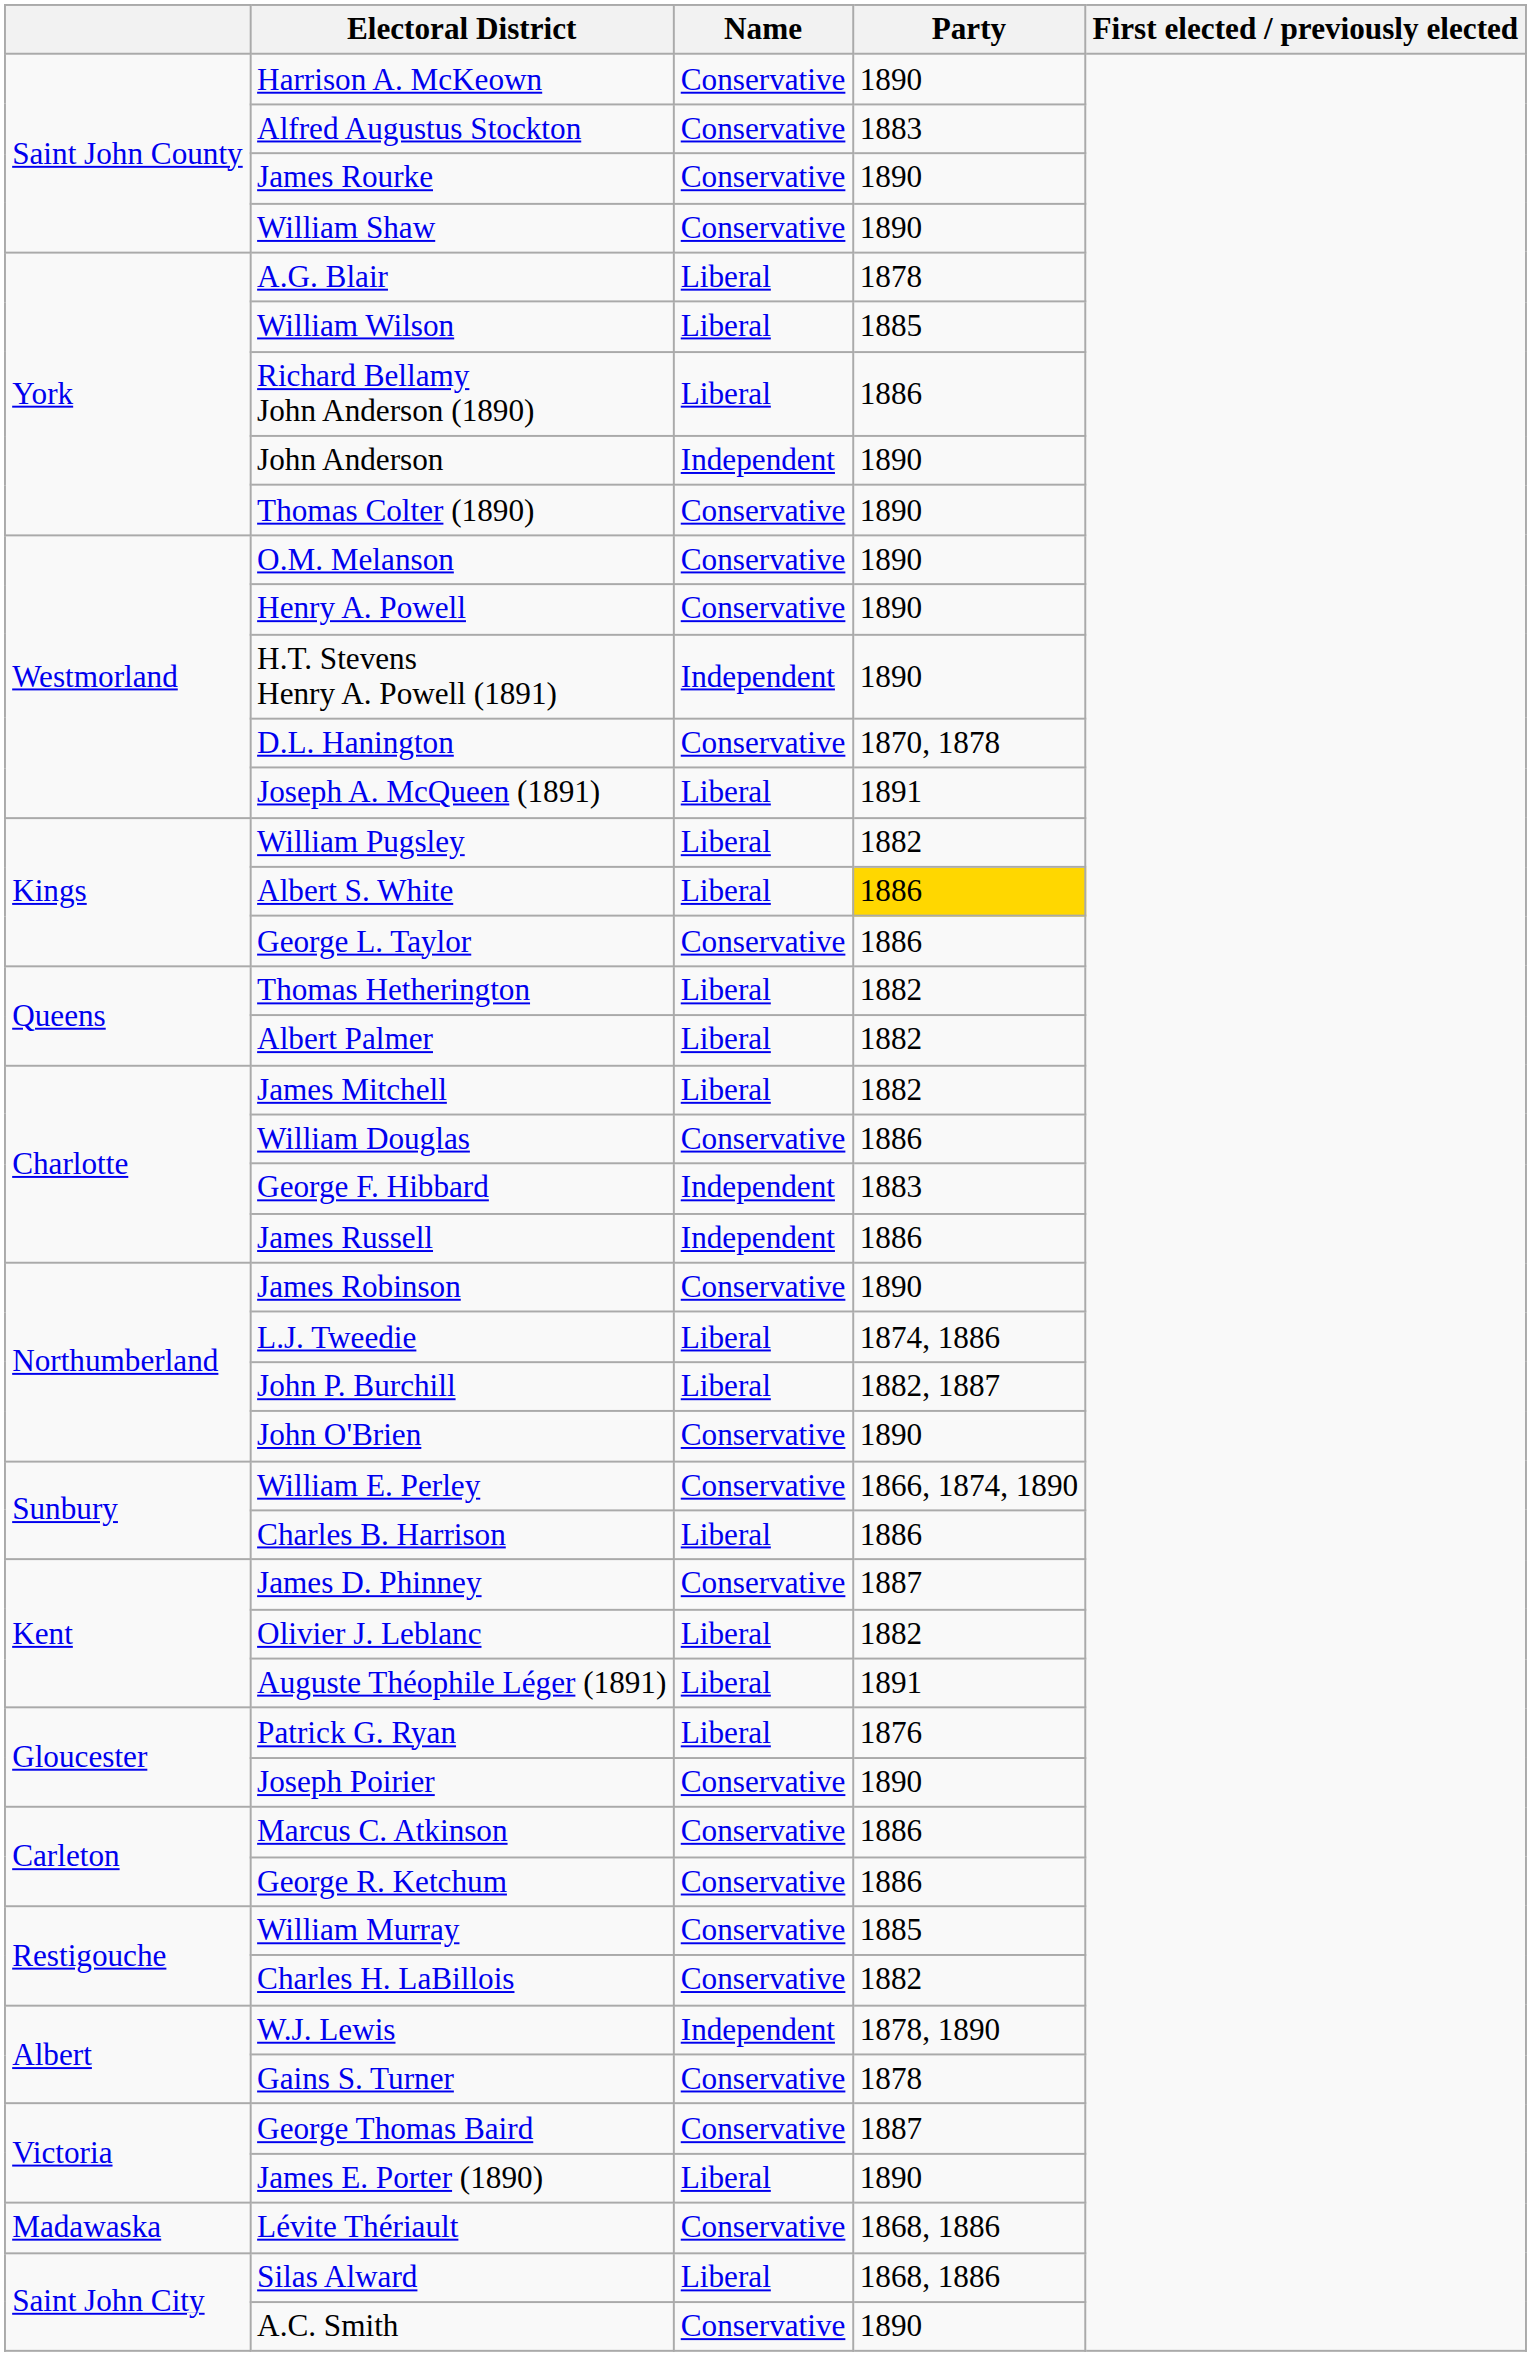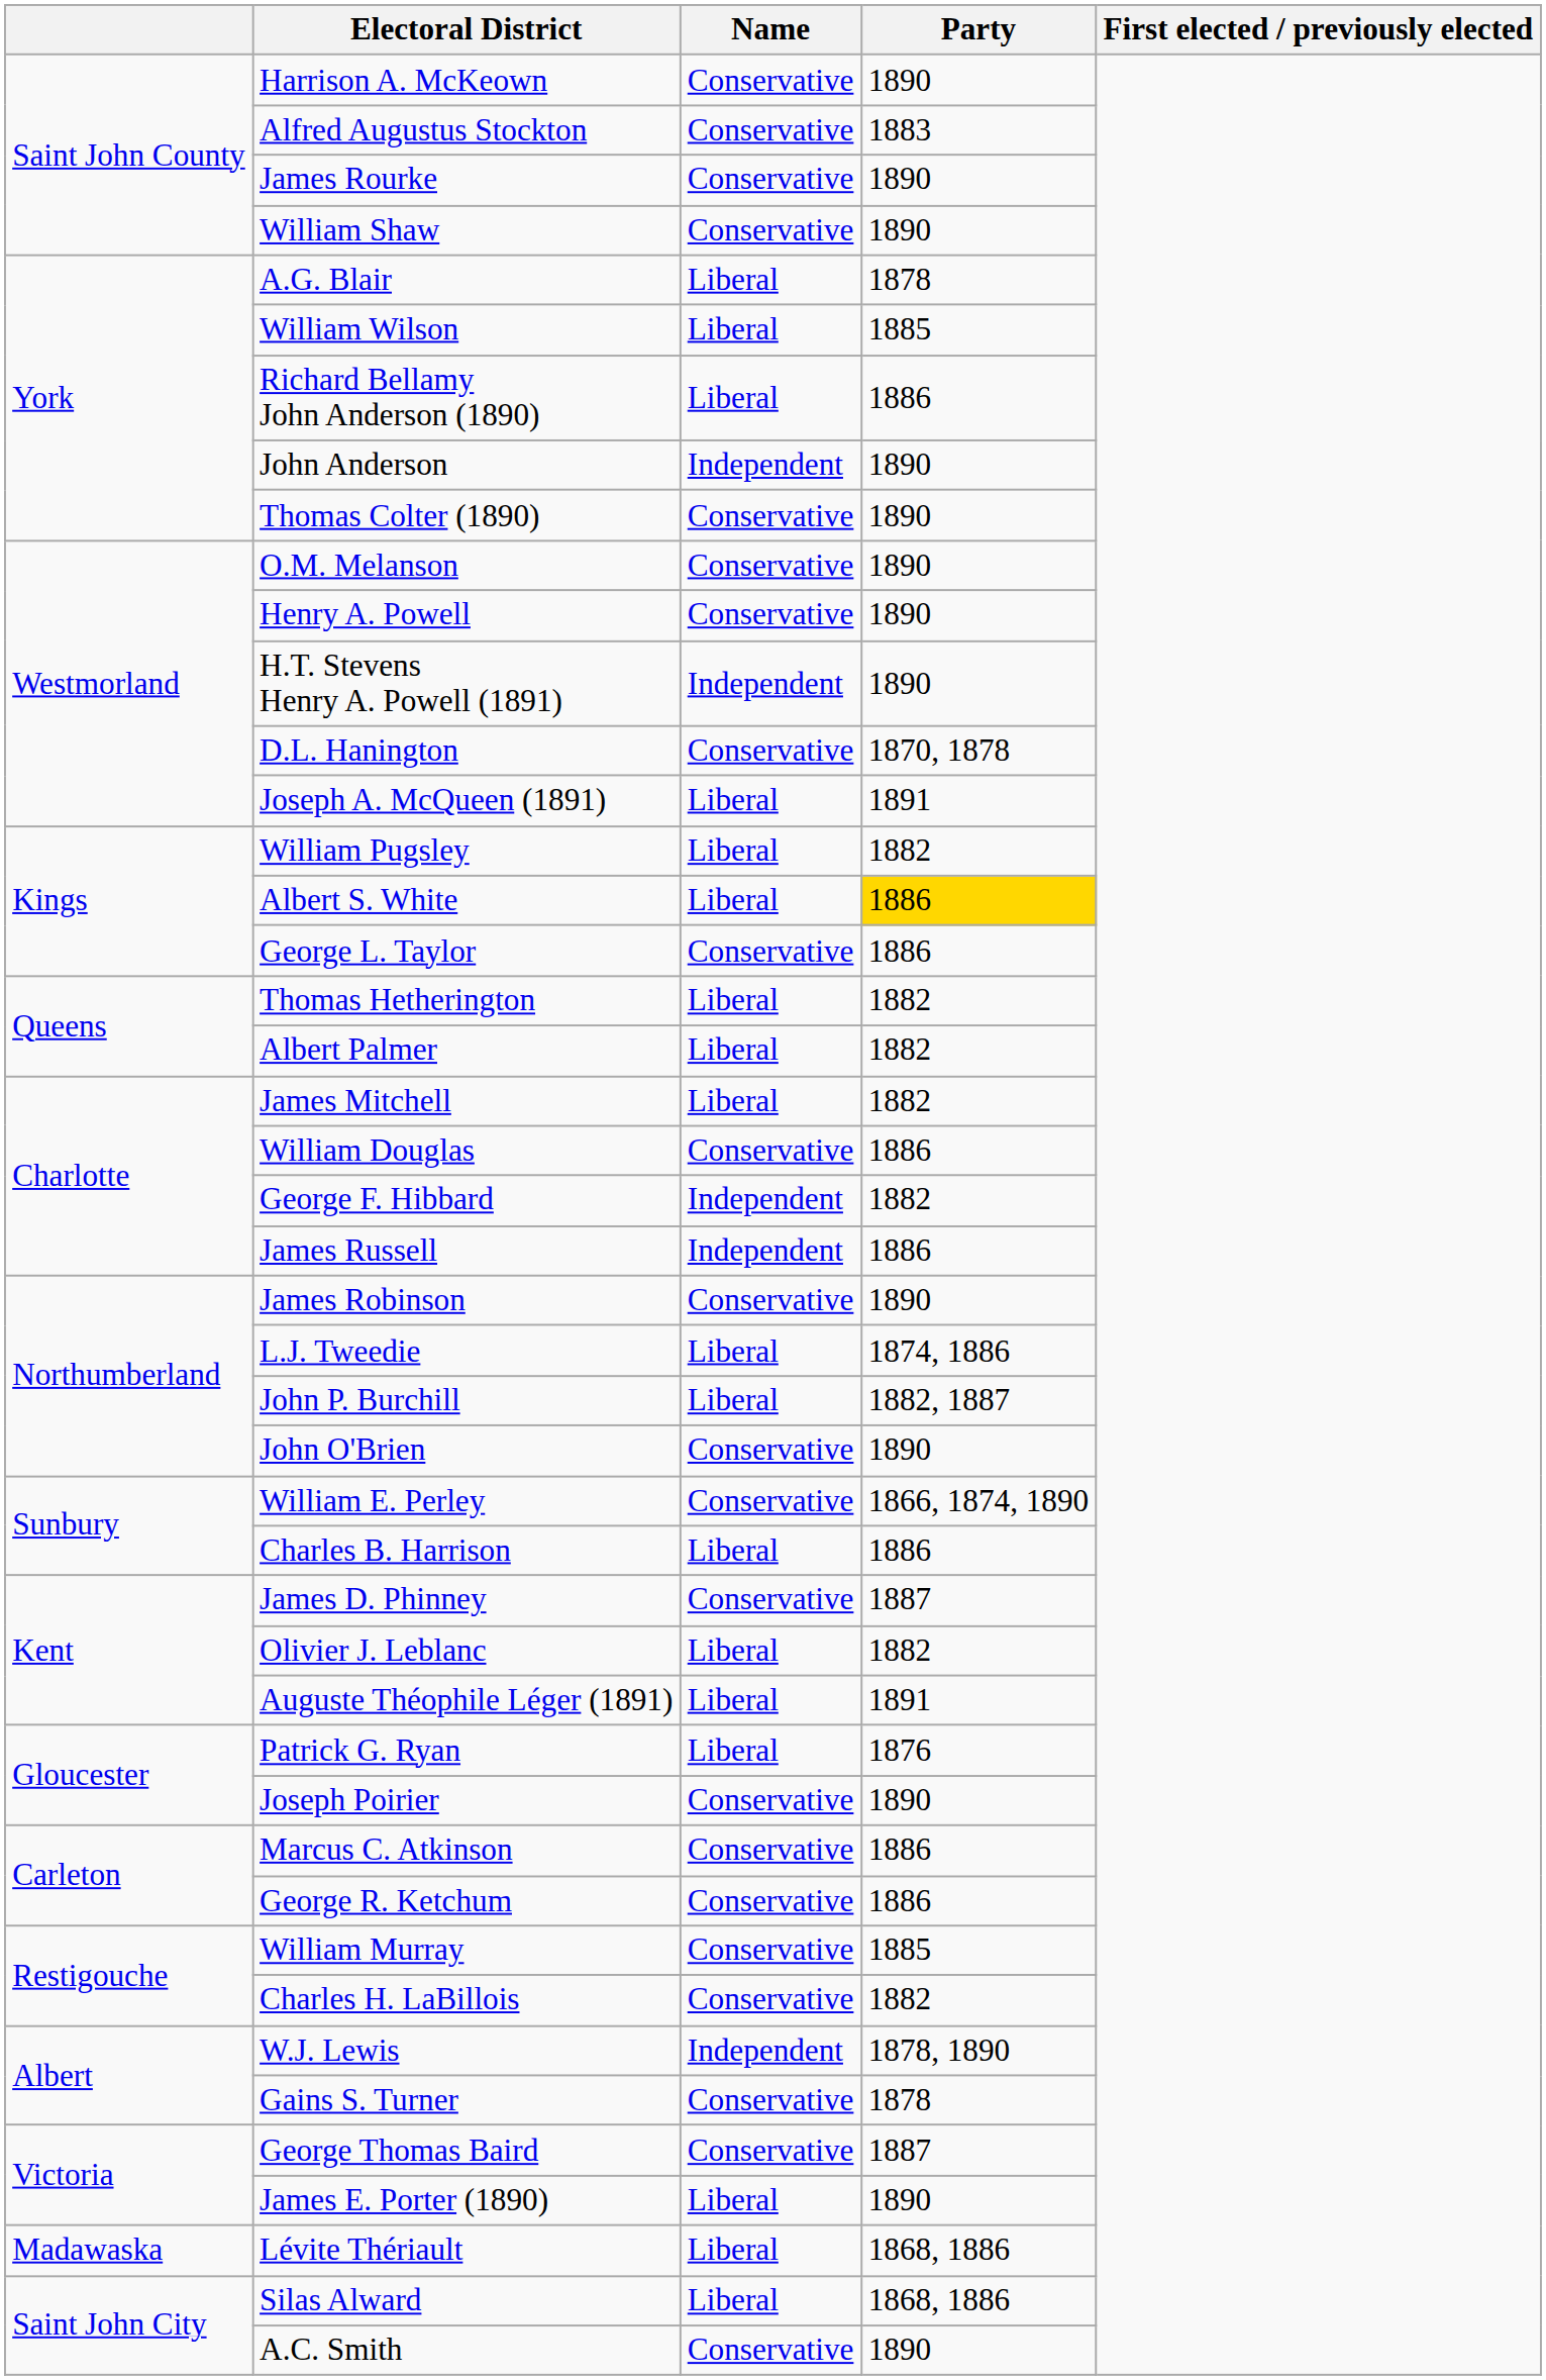George F. Hibbard | Party: 1883 -> 1882
Lévite Thériault | Name: Conservative -> Liberal
